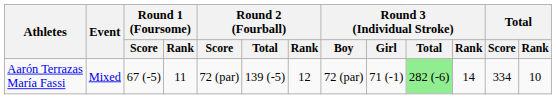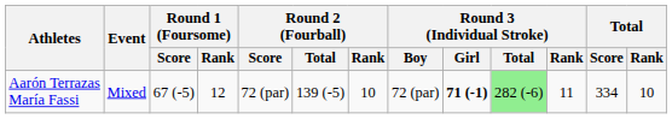Aarón Terrazas María Fassi | Round 1 (Foursome) / Rank: 11 -> 12
Aarón Terrazas María Fassi | Round 2 (Fourball) / Rank: 12 -> 10
Aarón Terrazas María Fassi | Round 3 (Individual Stroke) / Girl: normal -> bold
Aarón Terrazas María Fassi | Round 3 (Individual Stroke) / Rank: 14 -> 11
